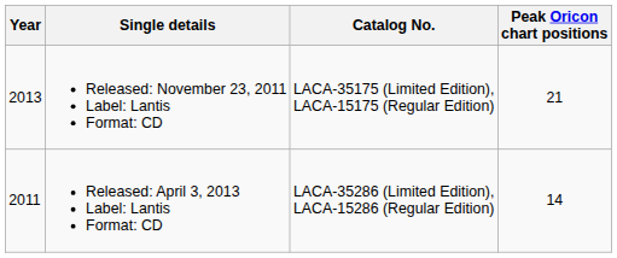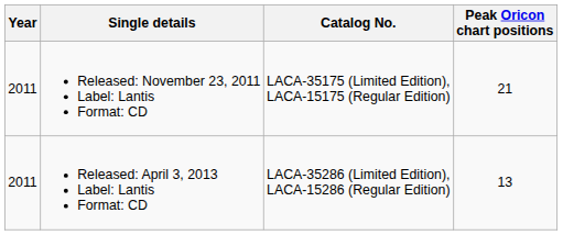Released: November 23, 2011 Label: Lantis Format: CD | Year: 2013 -> 2011
Released: April 3, 2013 Label: Lantis Format: CD | Peak Oricon chart positions: 14 -> 13
